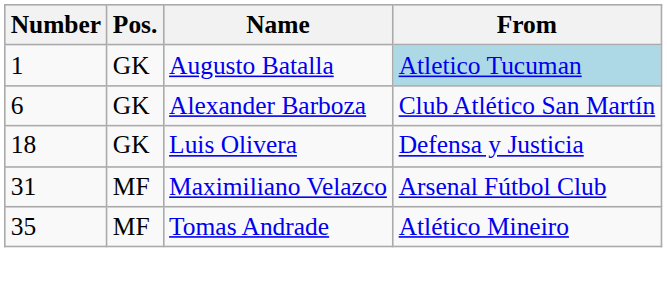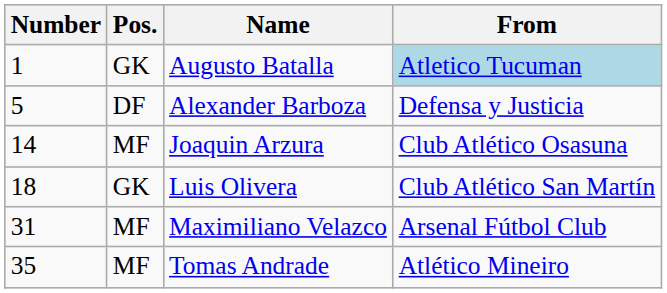Alexander Barboza | Number: 6 -> 5
Alexander Barboza | Pos.: GK -> DF
Alexander Barboza | From: Club Atlético San Martín -> Defensa y Justicia
+ row: 14 | MF | Joaquin Arzura | Club Atlético Osasuna
Luis Olivera | From: Defensa y Justicia -> Club Atlético San Martín
